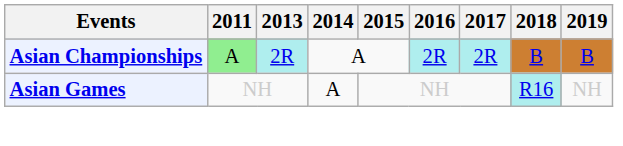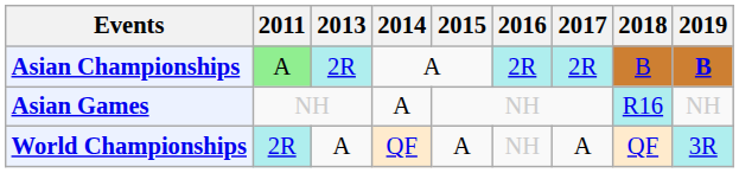Asian Championships | 2019: normal -> bold
+ row: World Championships | 2R | A | QF | A | NH | A | QF | 3R
